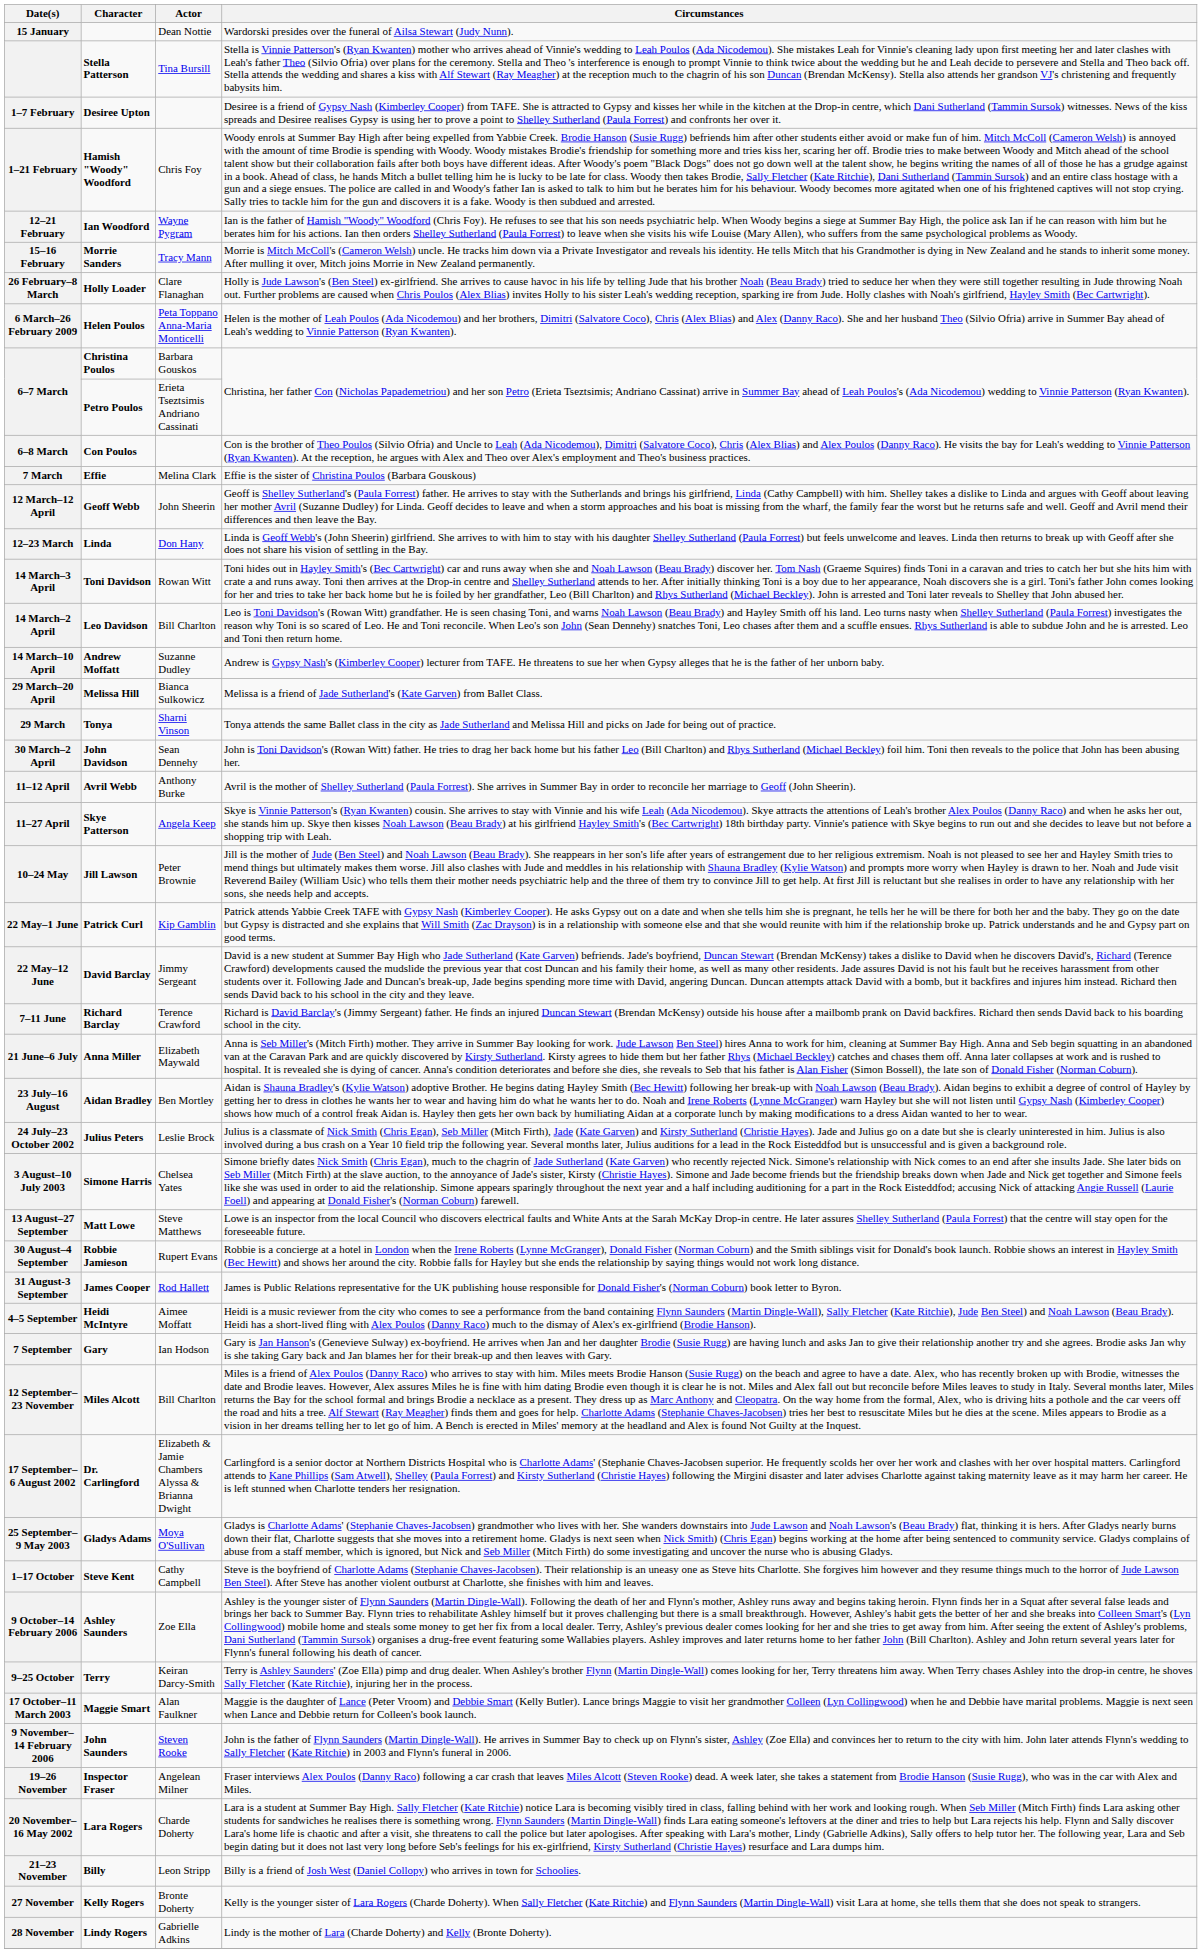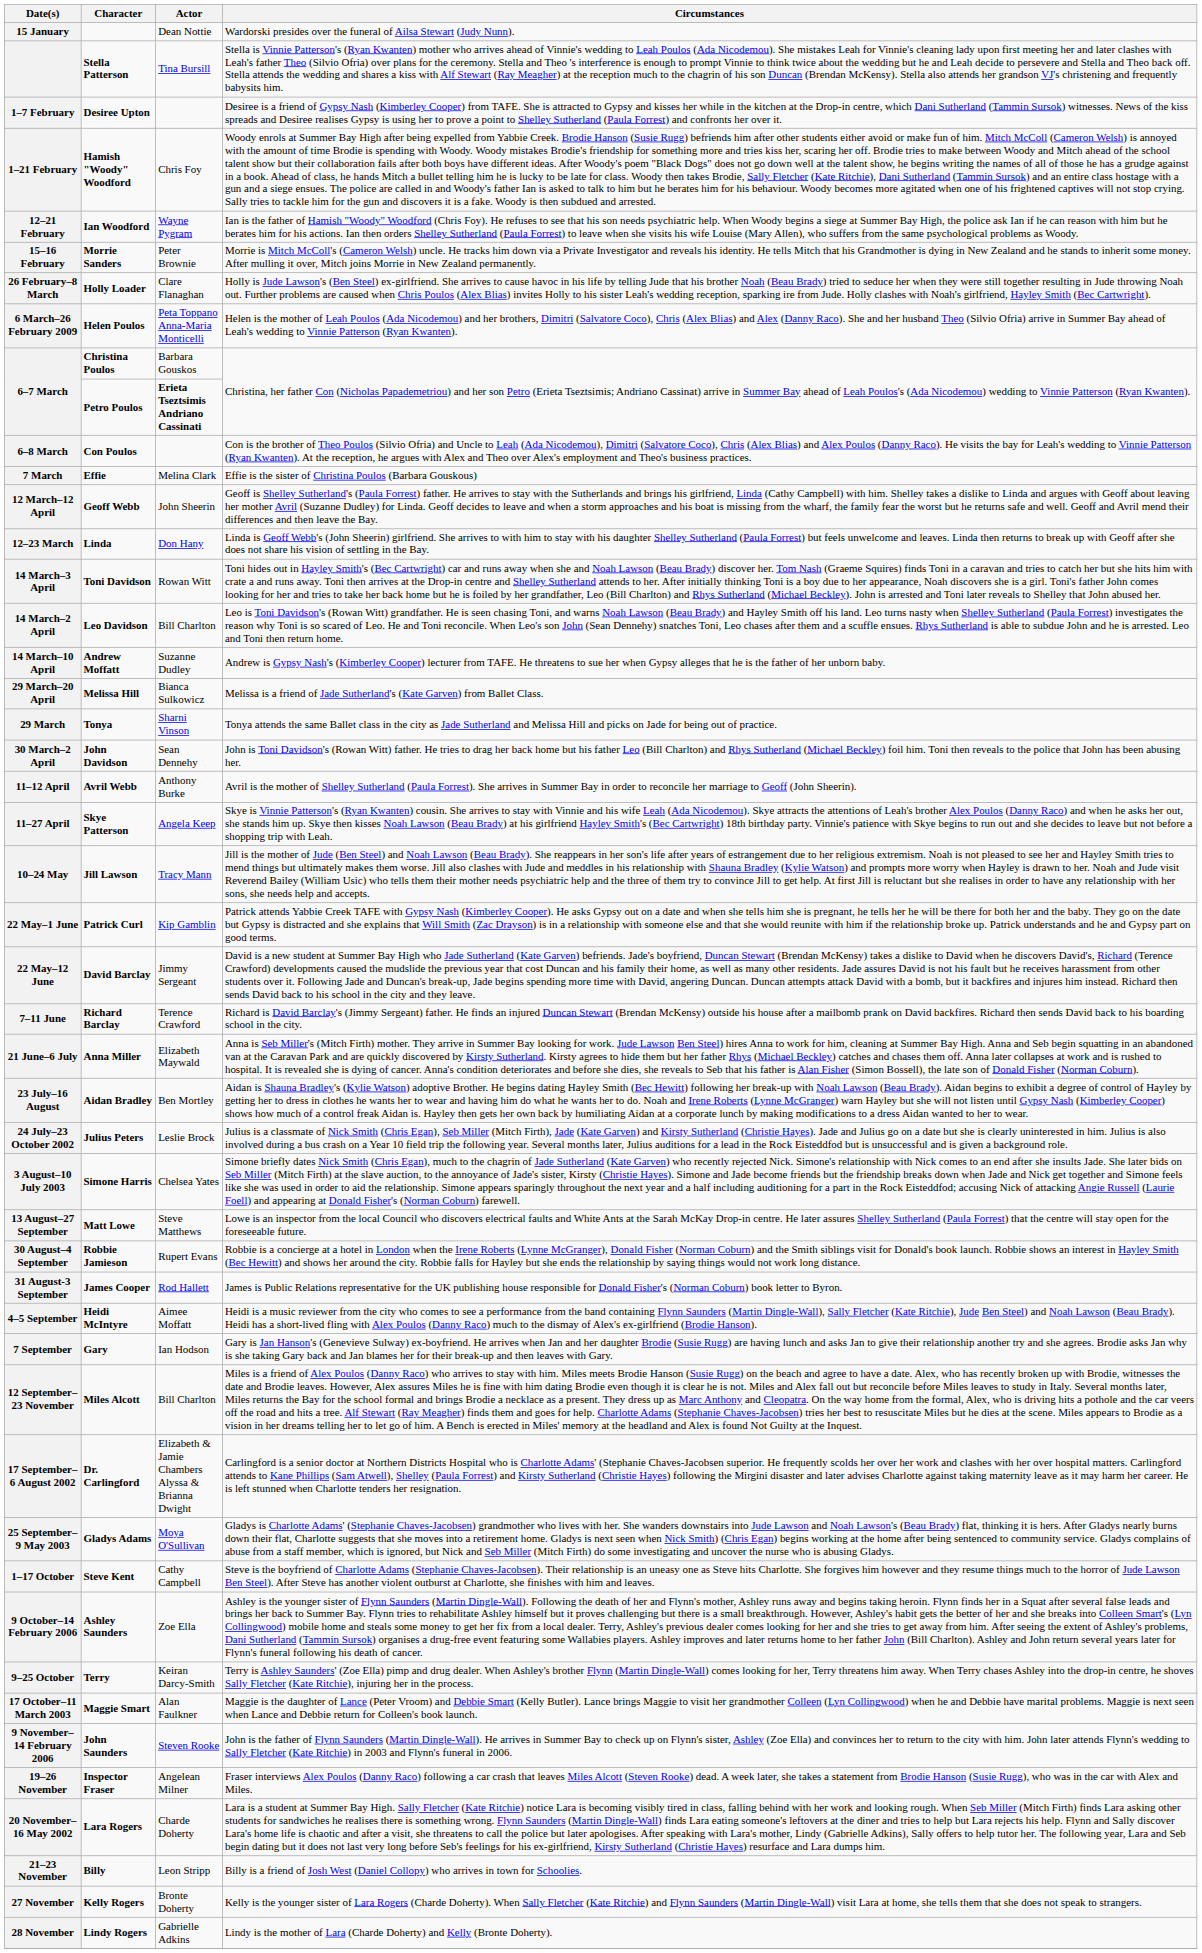15–16 February | Actor: Tracy Mann -> Peter Brownie
6–7 March / Petro Poulos | Actor: normal -> bold
10–24 May | Actor: Peter Brownie -> Tracy Mann
